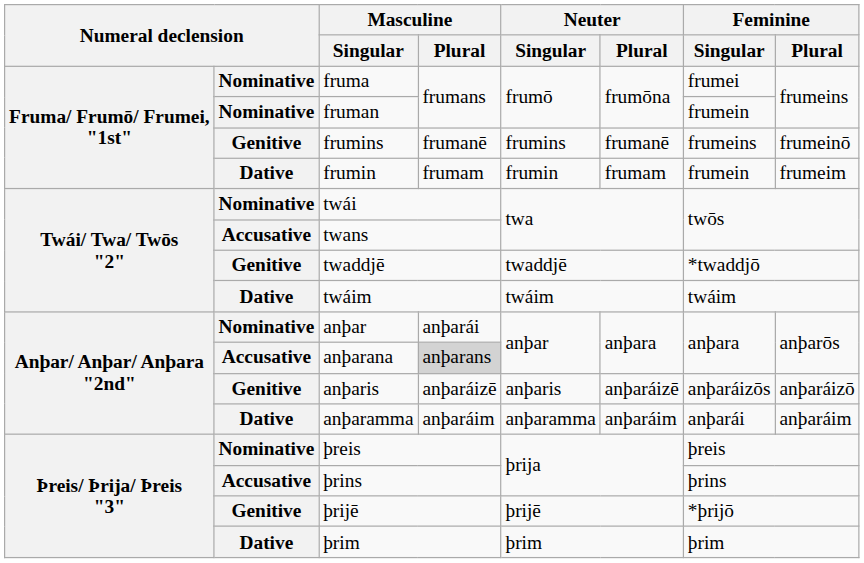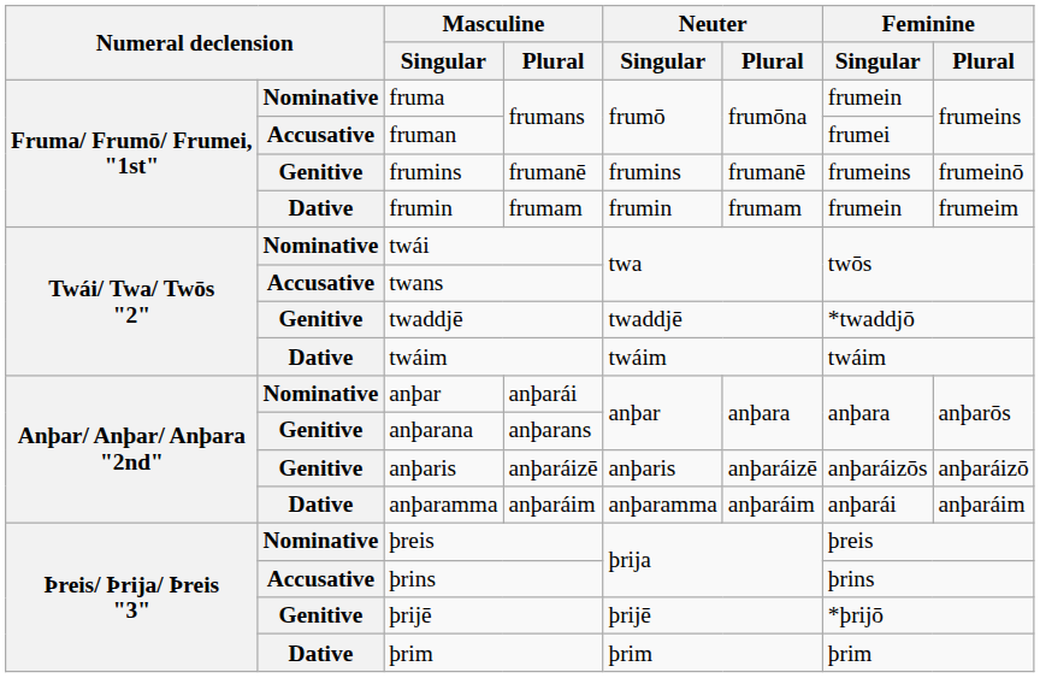fruma | Feminine / Singular: frumei -> frumein
fruman | column 2: Nominative -> Accusative
fruman | Feminine / Singular: frumein -> frumei
anþarana | column 2: Accusative -> Genitive
anþarana | Masculine / Plural: lightgrey background -> no background
